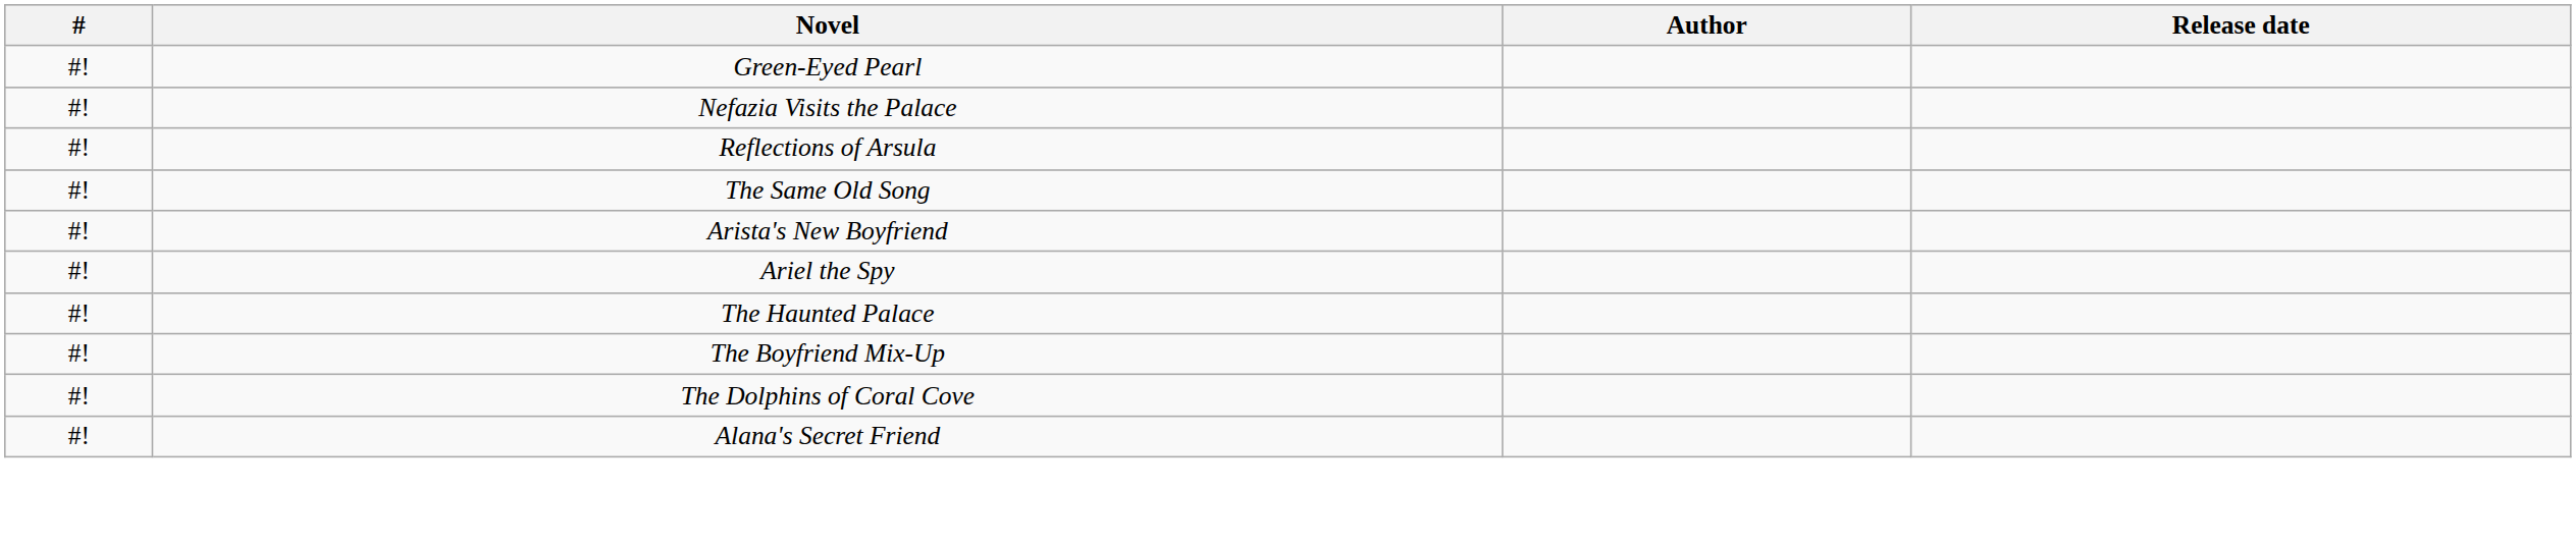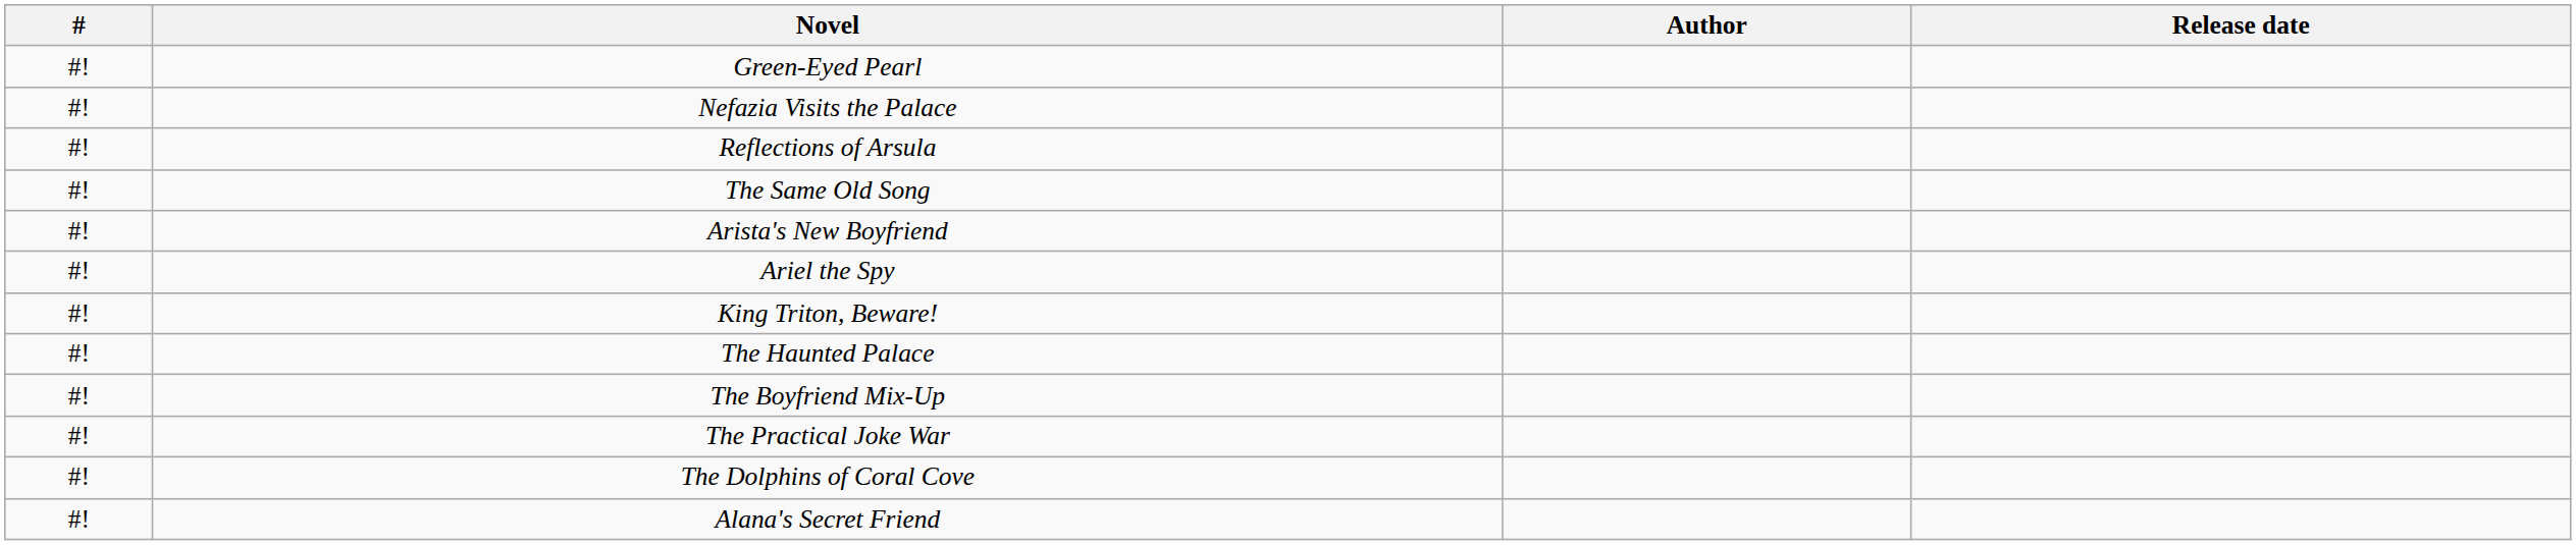+ row: #! | King Triton, Beware!
+ row: #! | The Practical Joke War
